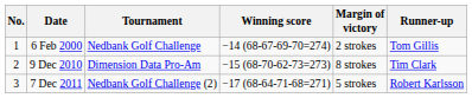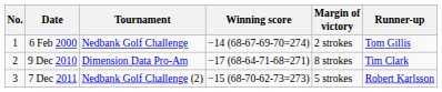9 Dec 2010 | Winning score: −15 (68-70-62-73=273) -> −17 (68-64-71-68=271)
7 Dec 2011 | Winning score: −17 (68-64-71-68=271) -> −15 (68-70-62-73=273)
